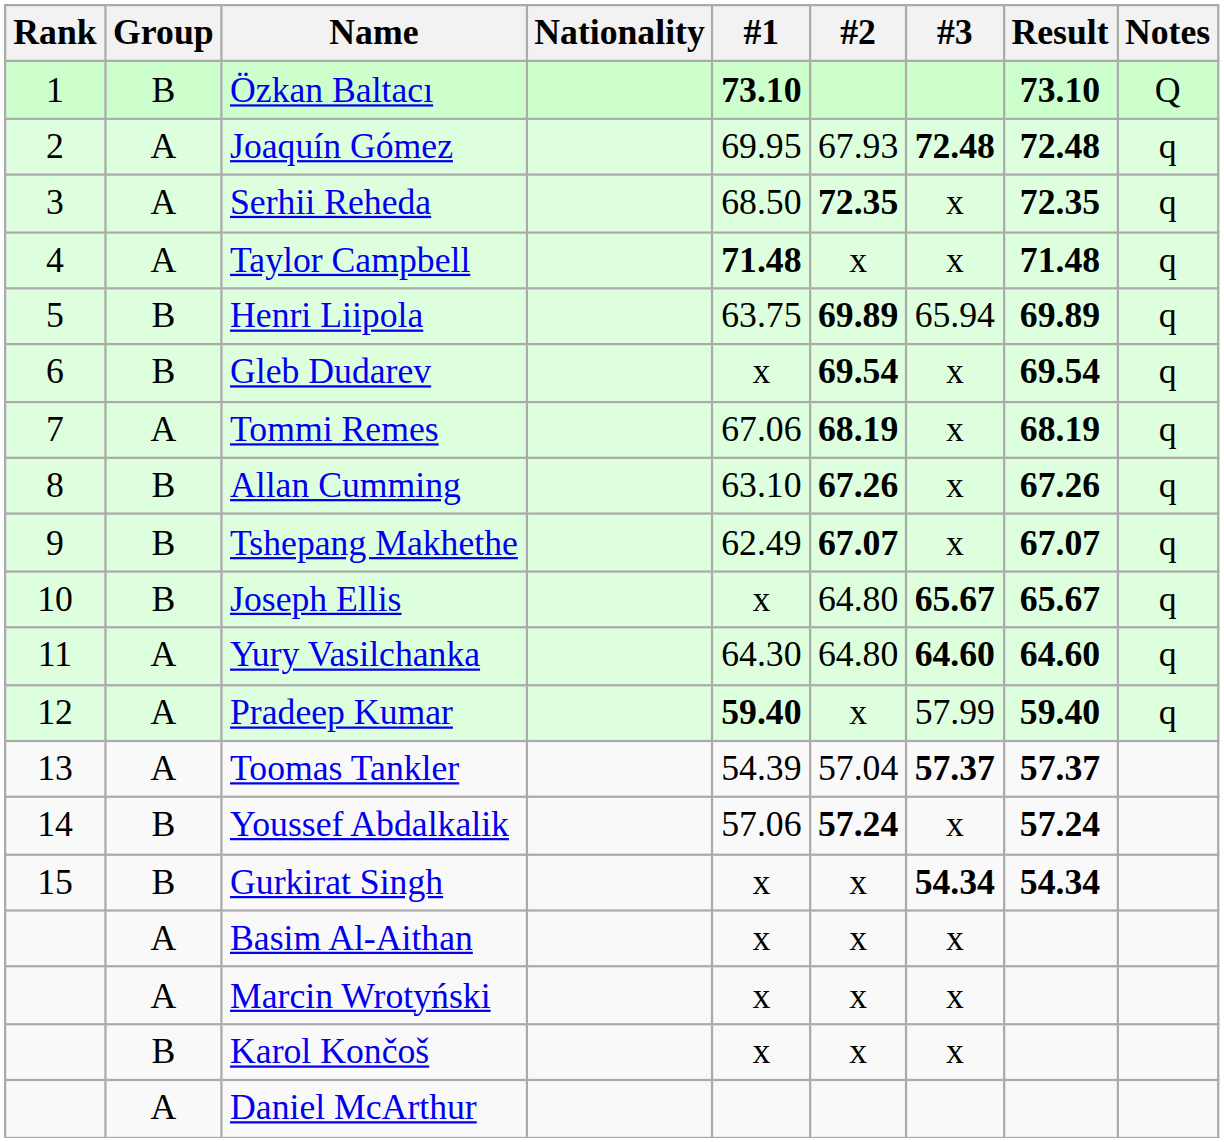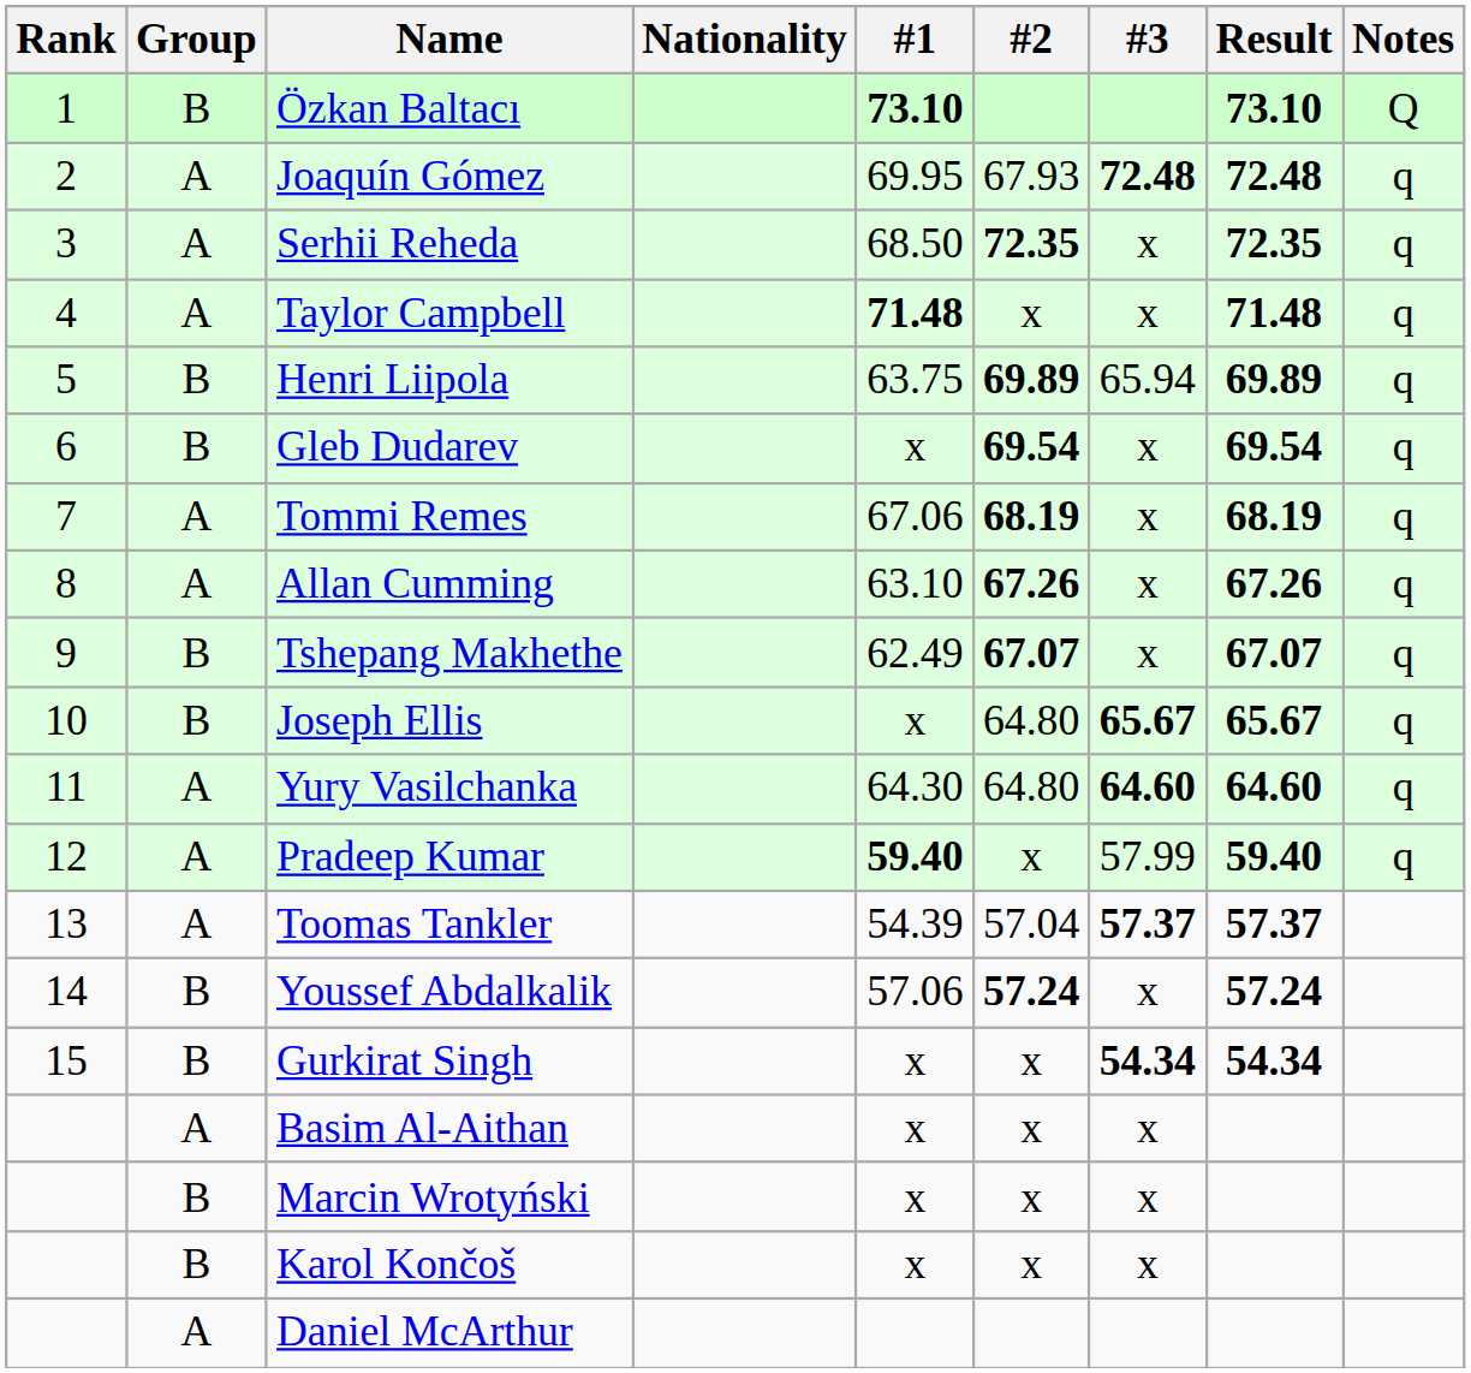Allan Cumming | Group: B -> A
Marcin Wrotyński | Group: A -> B
